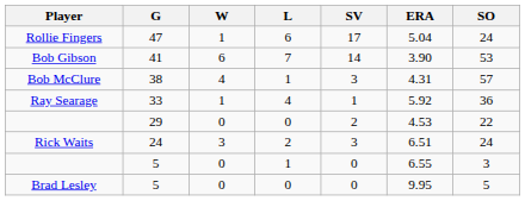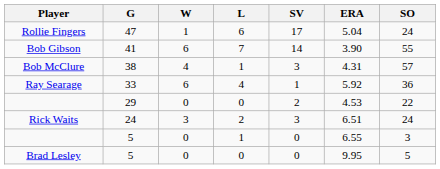Bob Gibson | SO: 53 -> 55
Ray Searage | W: 1 -> 6
